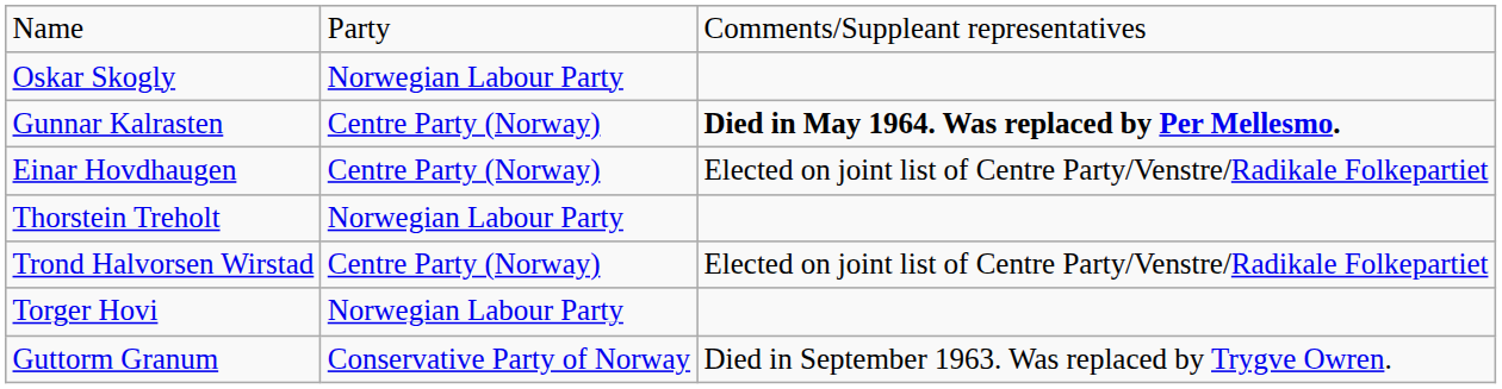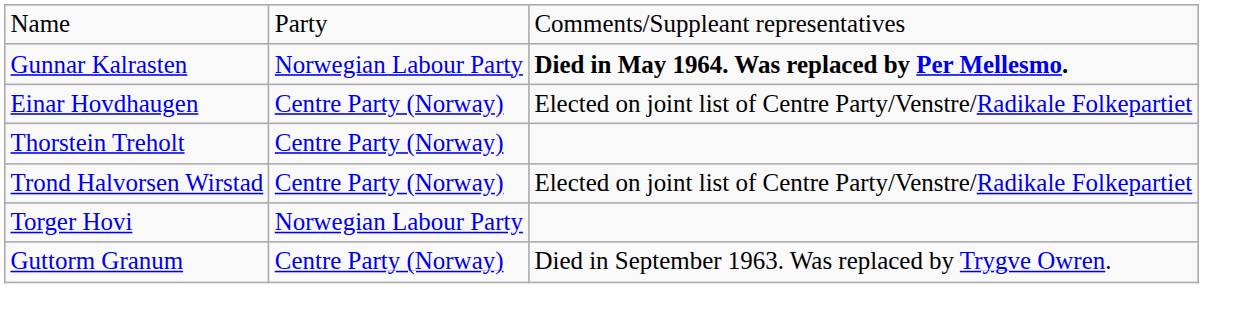- row: Oskar Skogly | Norwegian Labour Party
Gunnar Kalrasten | column 2: Centre Party (Norway) -> Norwegian Labour Party
Thorstein Treholt | column 2: Norwegian Labour Party -> Centre Party (Norway)
Guttorm Granum | column 2: Conservative Party of Norway -> Centre Party (Norway)
